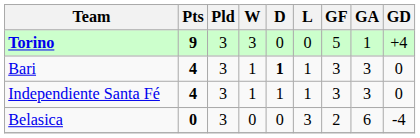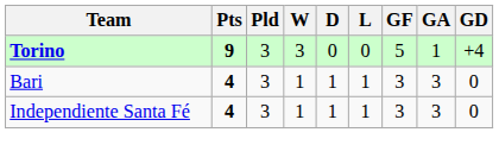Bari | D: bold -> normal
- row: Belasica | 0 | 3 | 0 | 0 | 3 | 2 | 6 | -4
